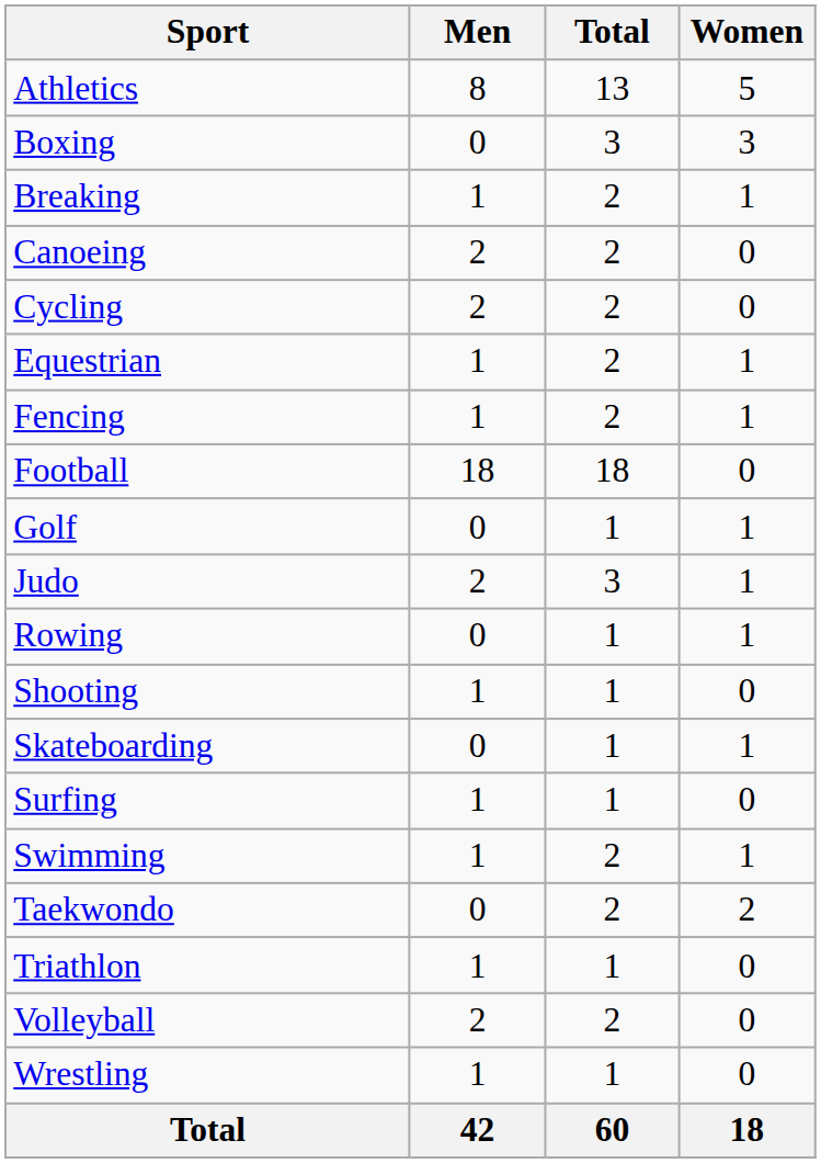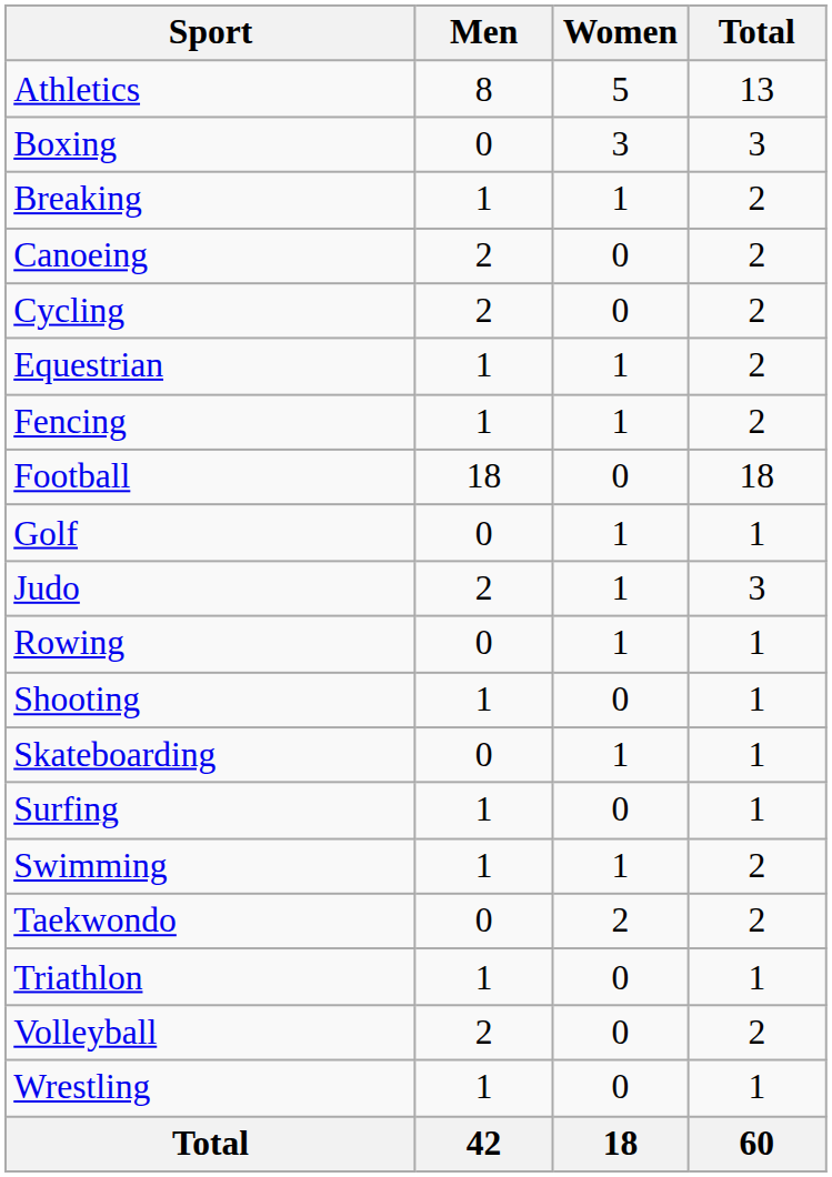columns swapped: Women <-> Total
